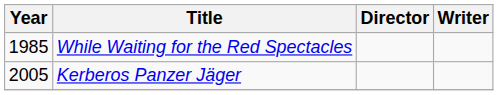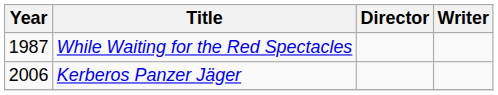While Waiting for the Red Spectacles | Year: 1985 -> 1987
Kerberos Panzer Jäger | Year: 2005 -> 2006
